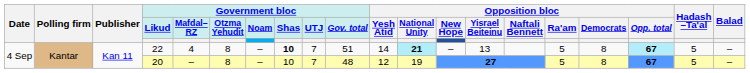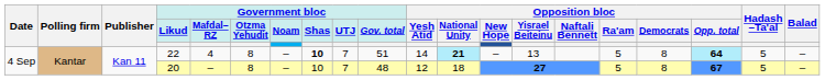22 | Opposition bloc / Opp. total: 67 -> 64
20 | Opposition bloc / National Unity: 19 -> 18
